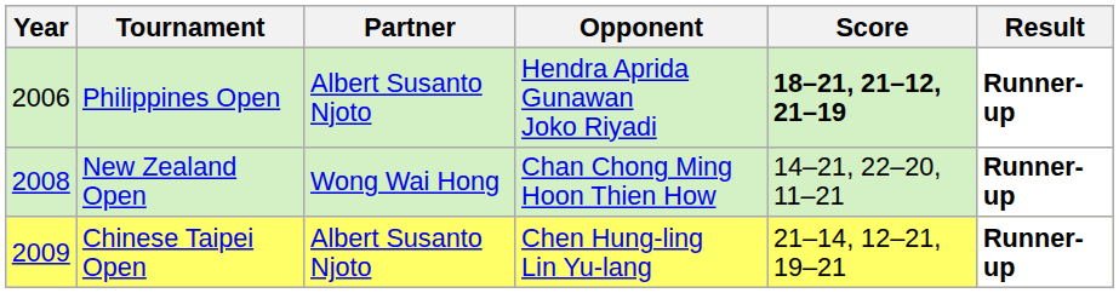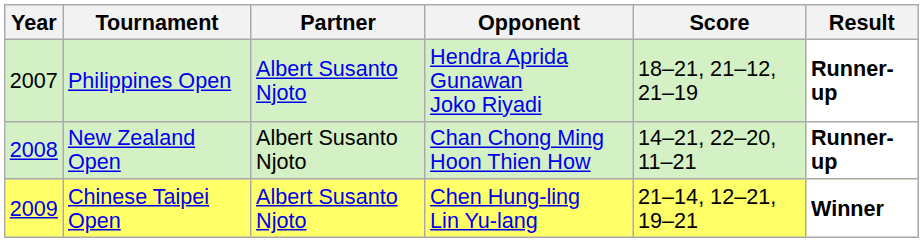Philippines Open | Year: 2006 -> 2007
Philippines Open | Score: bold -> normal
New Zealand Open | Partner: Wong Wai Hong -> Albert Susanto Njoto
Chinese Taipei Open | Result: Runner-up -> Winner
